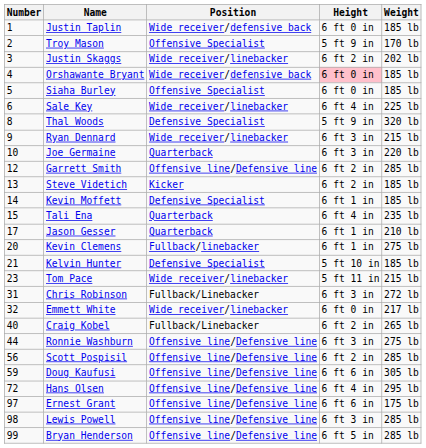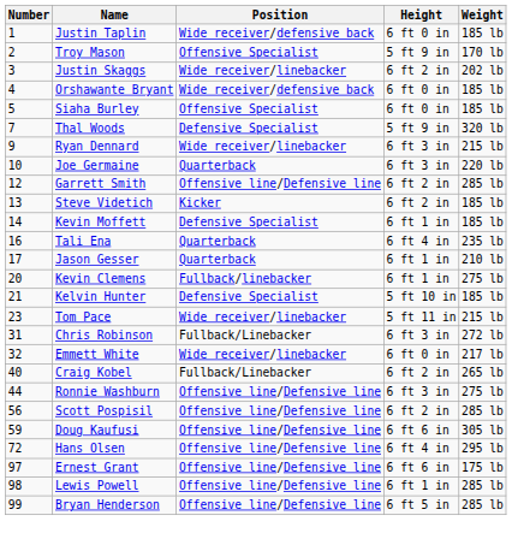Orshawante Bryant | Height: pink background -> no background
- row: 6 | Sale Key | Wide receiver/linebacker | 6 ft 4 in | 225 lb
Thal Woods | Number: 8 -> 7
Tali Ena | Number: 15 -> 16
Lewis Powell | Height: 6 ft 3 in -> 6 ft 1 in
